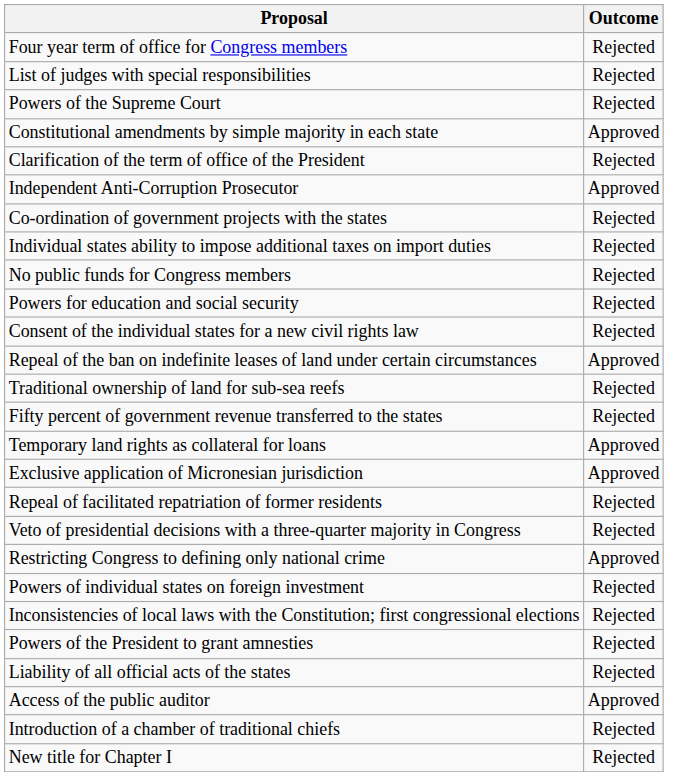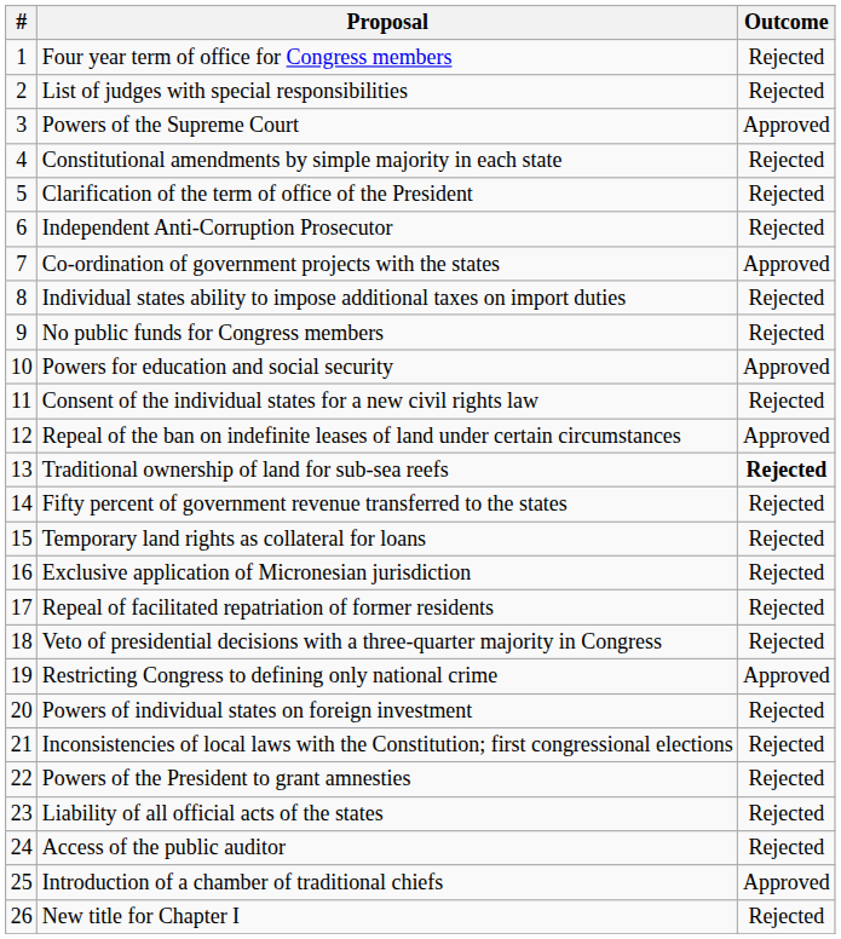+ column: # | 1 | 2 | 3 | 4 | 5 | 6 | 7 | 8 | 9 | 10 | 11 | 12 | 13 | 14 | 15 | 16 | 17 | 18 | 19 | 20 | 21 | 22 | 23 | 24 | 25 | 26
Powers of the Supreme Court | Outcome: Rejected -> Approved
Constitutional amendments by simple majority in each state | Outcome: Approved -> Rejected
Independent Anti-Corruption Prosecutor | Outcome: Approved -> Rejected
Co-ordination of government projects with the states | Outcome: Rejected -> Approved
Powers for education and social security | Outcome: Rejected -> Approved
Traditional ownership of land for sub-sea reefs | Outcome: normal -> bold
Temporary land rights as collateral for loans | Outcome: Approved -> Rejected
Exclusive application of Micronesian jurisdiction | Outcome: Approved -> Rejected
Access of the public auditor | Outcome: Approved -> Rejected
Introduction of a chamber of traditional chiefs | Outcome: Rejected -> Approved
